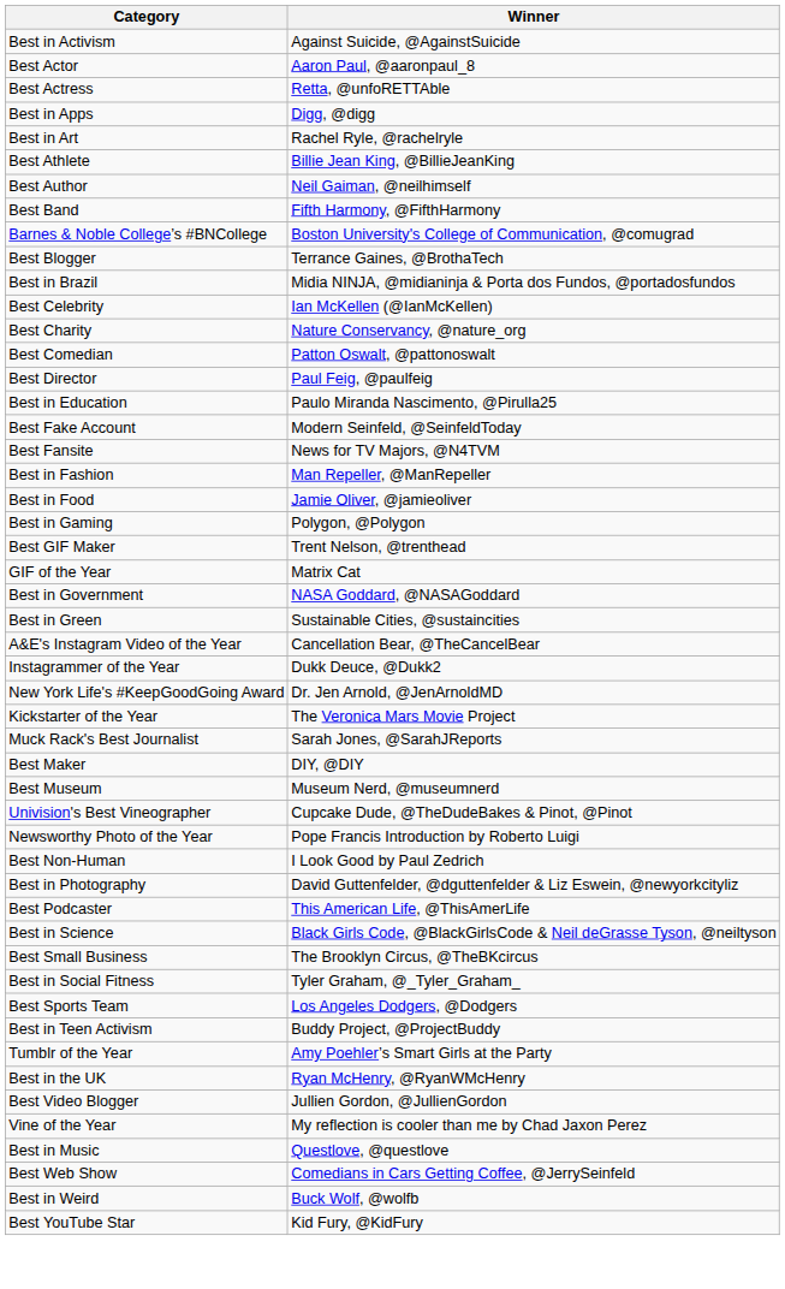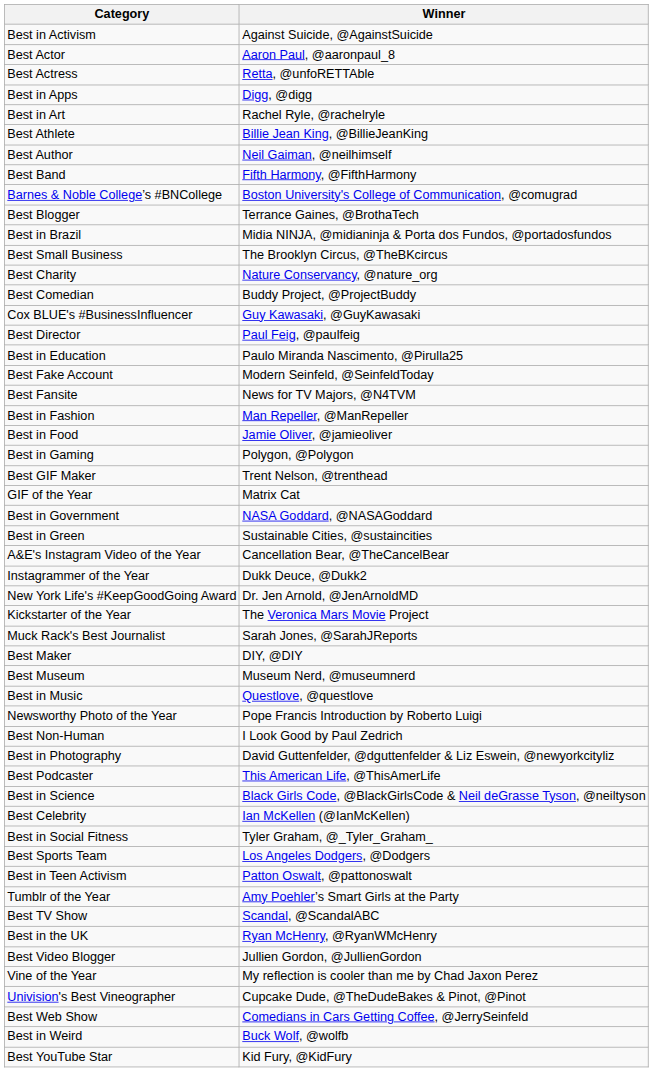rows swapped: Best Celebrity <-> Best Small Business
Best Comedian | Winner: Patton Oswalt, @pattonoswalt -> Buddy Project, @ProjectBuddy
+ row: Cox BLUE's #BusinessInfluencer | Guy Kawasaki, @GuyKawasaki
rows swapped: Best in Music <-> Univision's Best Vineographer
Best in Teen Activism | Winner: Buddy Project, @ProjectBuddy -> Patton Oswalt, @pattonoswalt
+ row: Best TV Show | Scandal, @ScandalABC
